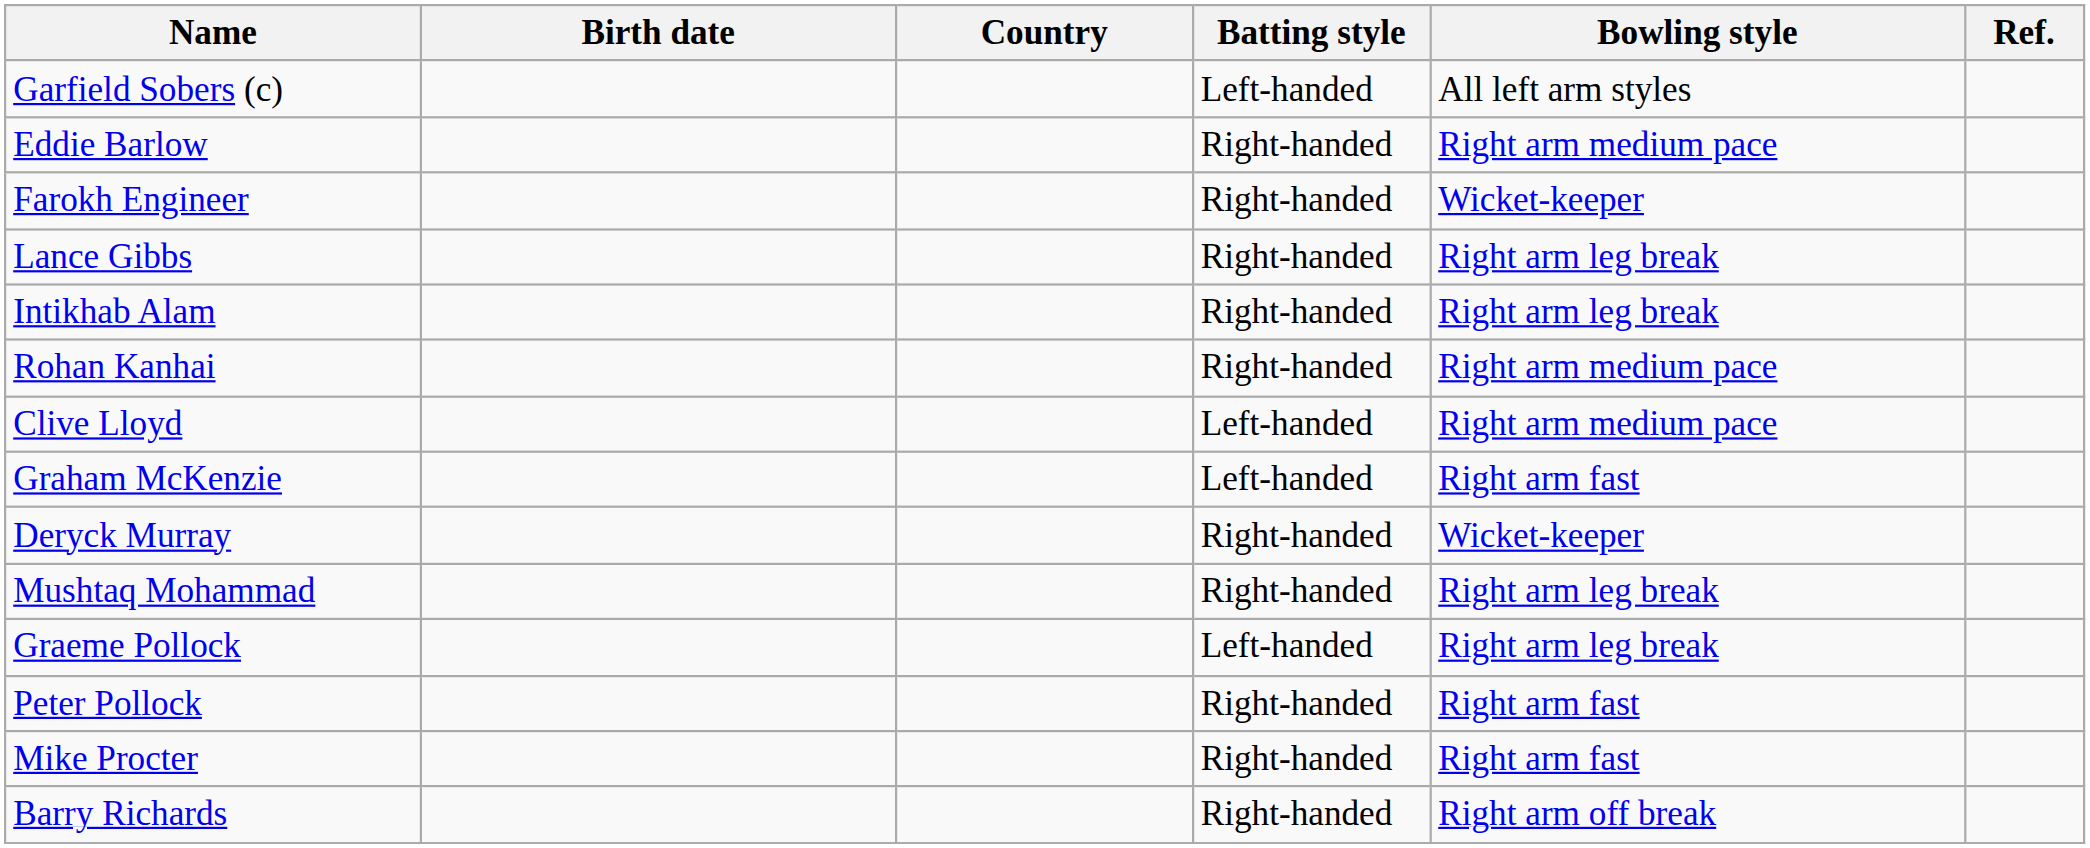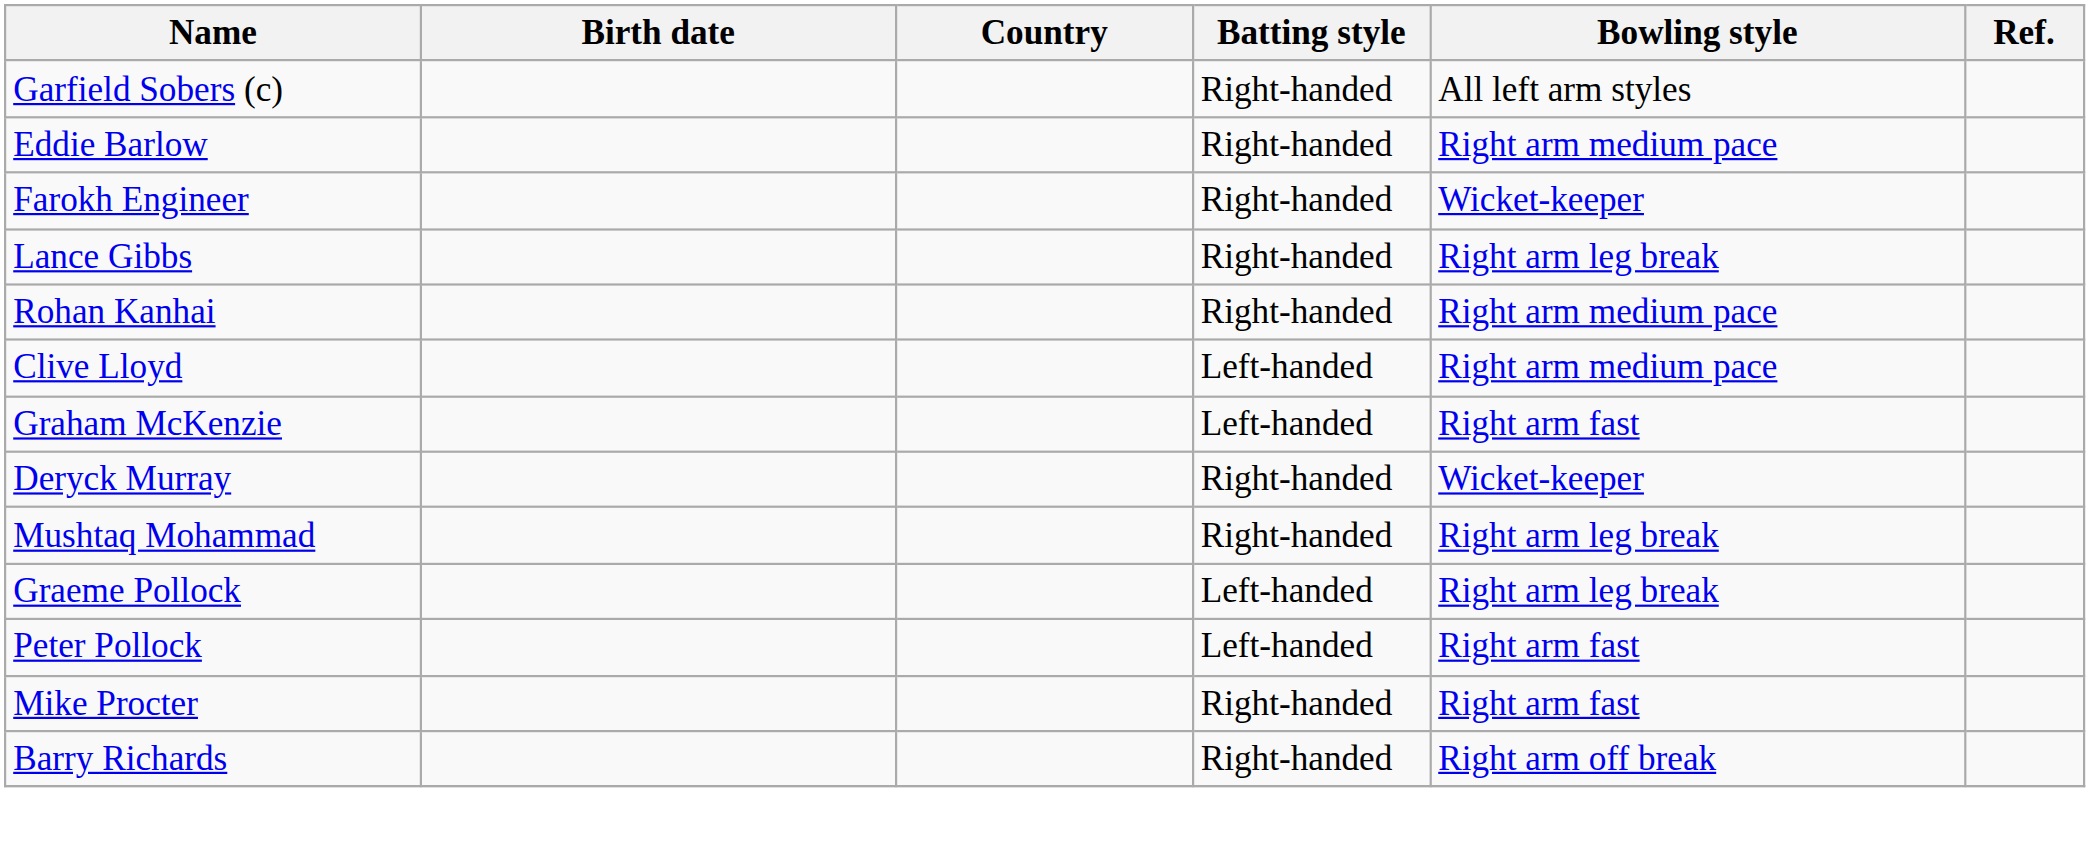Garfield Sobers (c) | Batting style: Left-handed -> Right-handed
- row: Intikhab Alam | Right-handed | Right arm leg break
Peter Pollock | Batting style: Right-handed -> Left-handed
